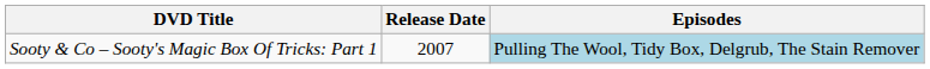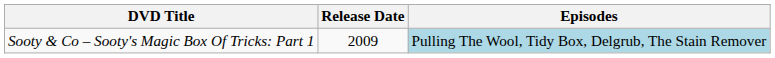Sooty & Co – Sooty's Magic Box Of Tricks: Part 1 | Release Date: 2007 -> 2009
